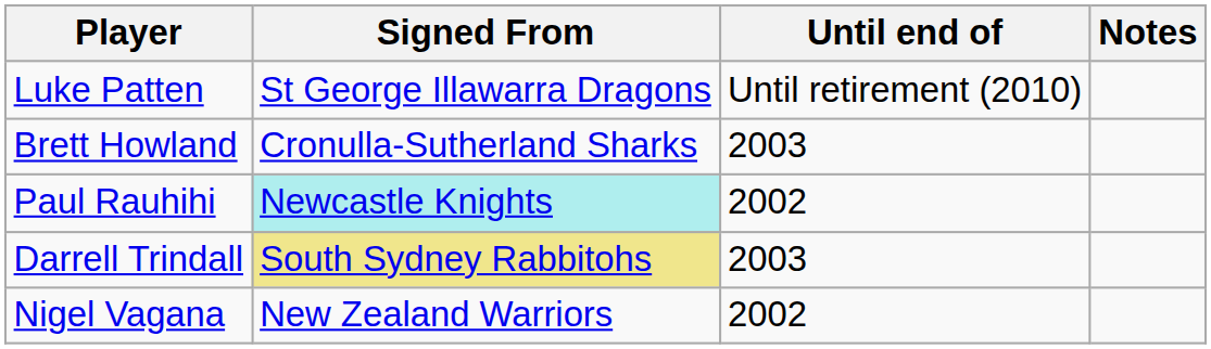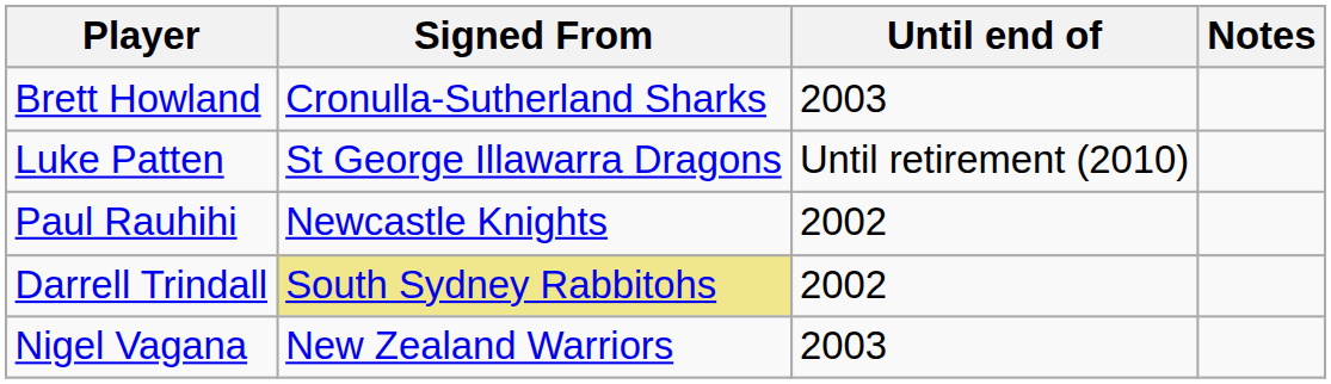rows swapped: Brett Howland <-> Luke Patten
Paul Rauhihi | Signed From: paleturquoise background -> no background
Darrell Trindall | Until end of: 2003 -> 2002
Nigel Vagana | Until end of: 2002 -> 2003
